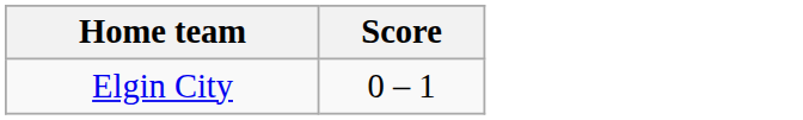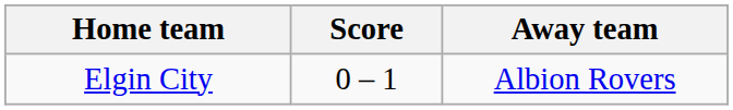+ column: Away team | Albion Rovers
